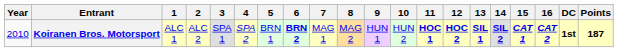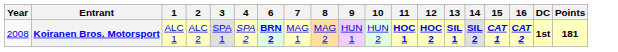- column: 5 | BRN 1
Koiranen Bros. Motorsport | Year: 2010 -> 2008
Koiranen Bros. Motorsport | Points: 187 -> 181
